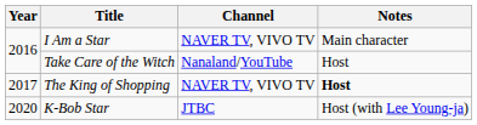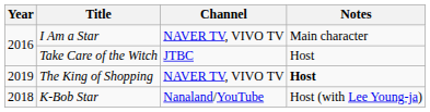Take Care of the Witch | Channel: Nanaland/YouTube -> JTBC
The King of Shopping | Year: 2017 -> 2019
K-Bob Star | Year: 2020 -> 2018
K-Bob Star | Channel: JTBC -> Nanaland/YouTube
